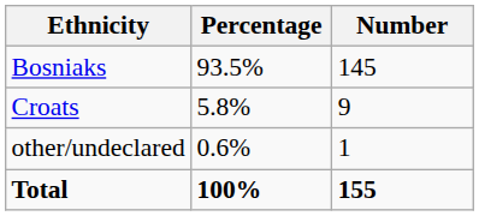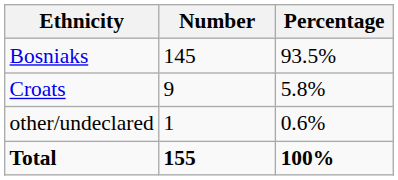columns swapped: Number <-> Percentage
